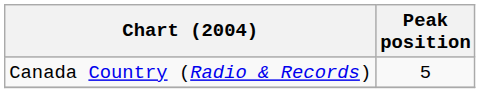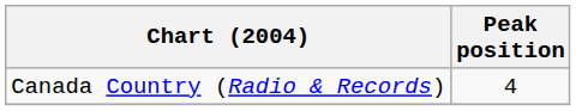Canada Country (Radio & Records) | Peak position: 5 -> 4
